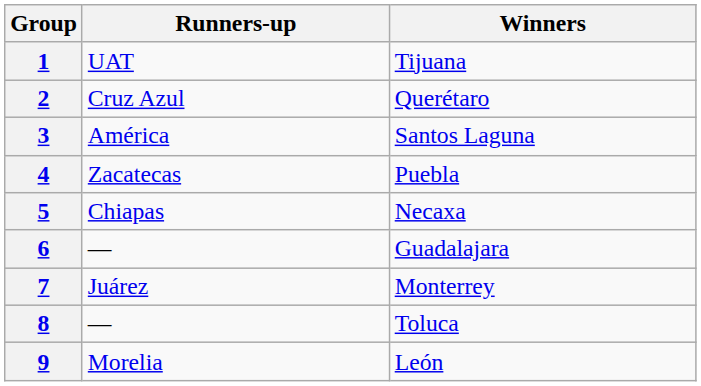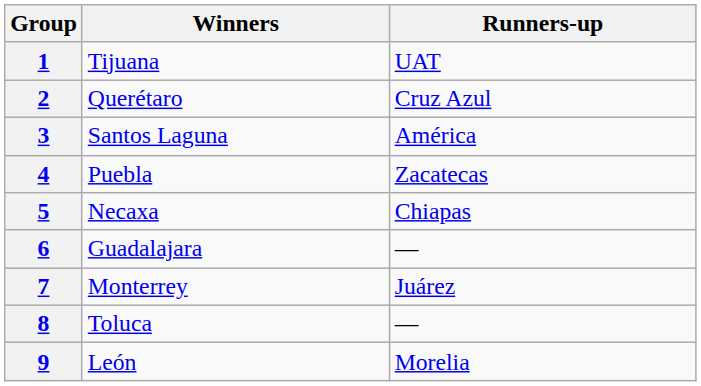columns swapped: Winners <-> Runners-up
